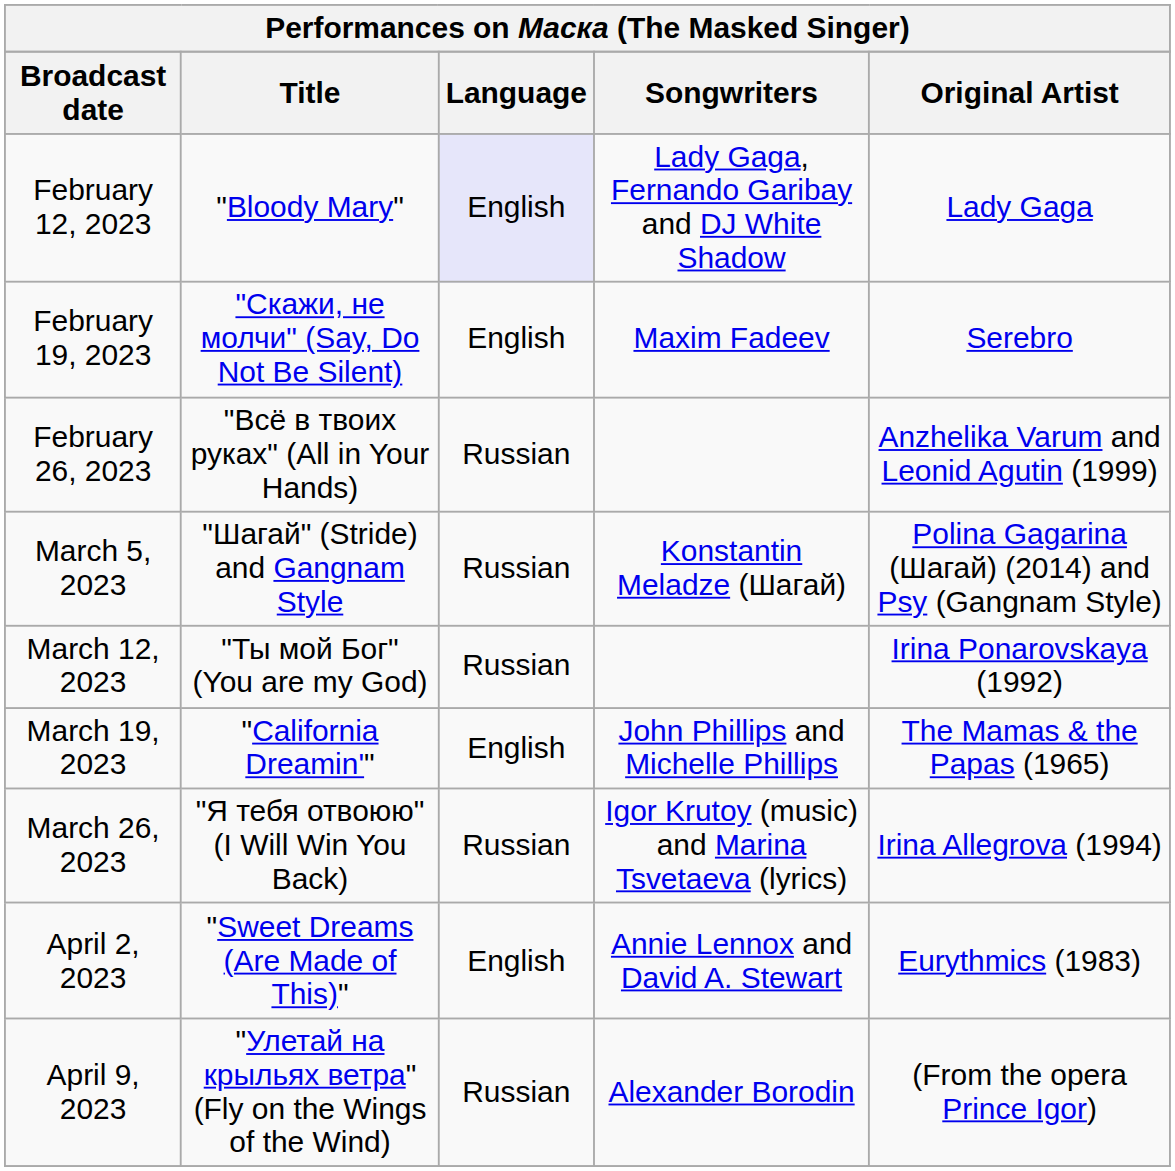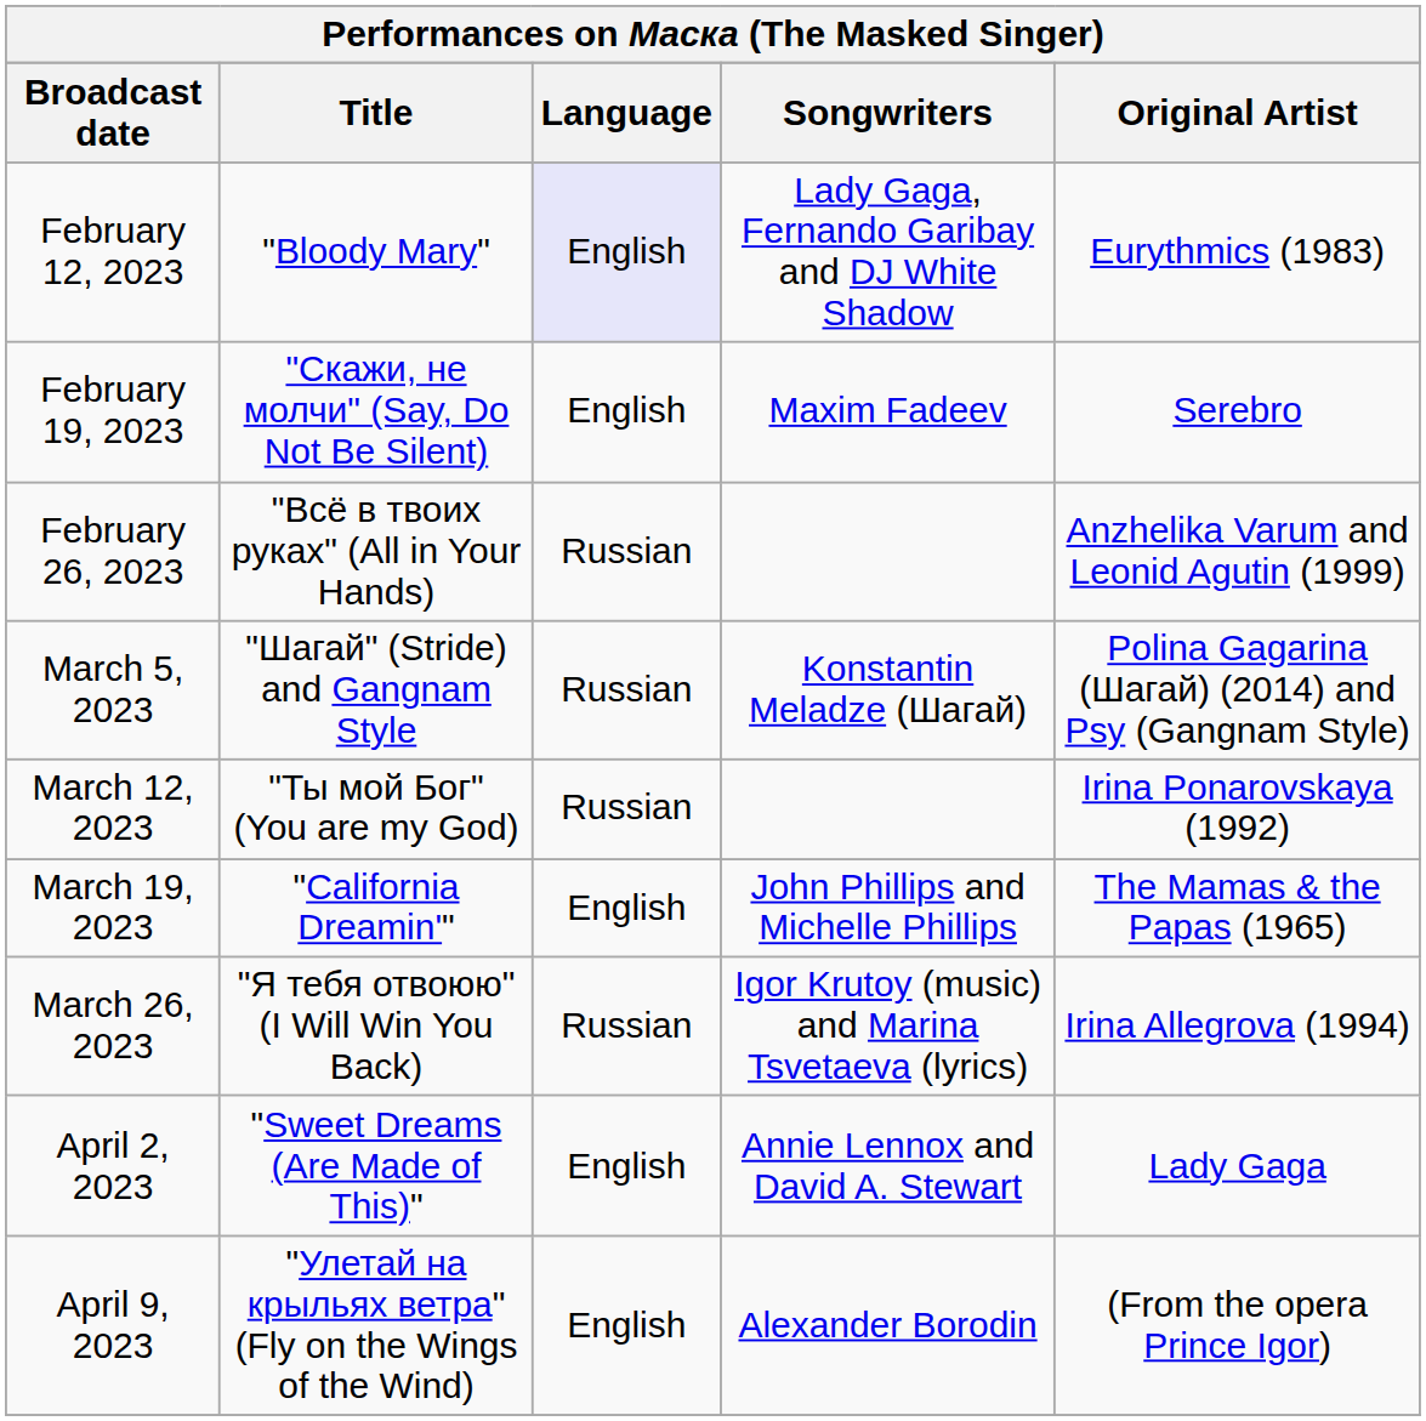February 12, 2023 | Original Artist: Lady Gaga -> Eurythmics (1983)
April 2, 2023 | Original Artist: Eurythmics (1983) -> Lady Gaga
April 9, 2023 | Language: Russian -> English
